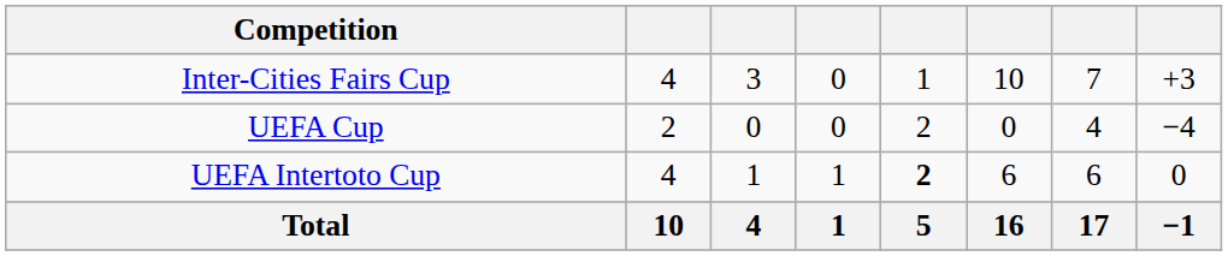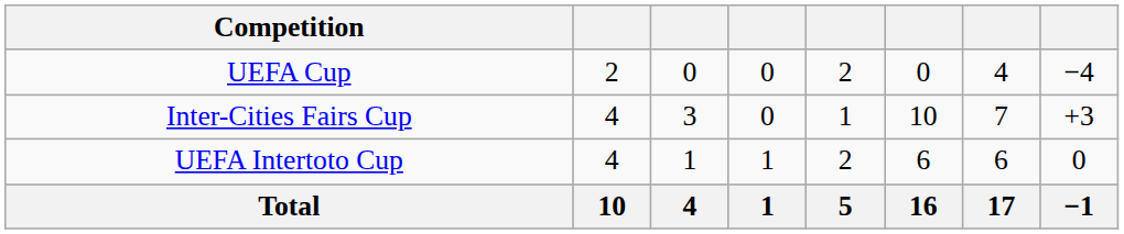rows swapped: Inter-Cities Fairs Cup <-> UEFA Cup
UEFA Intertoto Cup | column 5: bold -> normal
